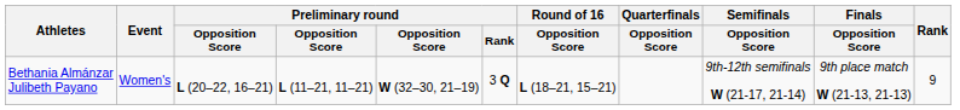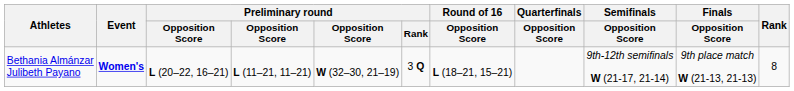Bethania Almánzar Julibeth Payano | Event: normal -> bold
Bethania Almánzar Julibeth Payano | Rank: 9 -> 8
